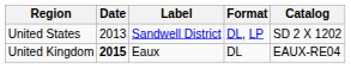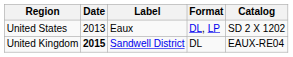United States | Label: Sandwell District -> Eaux
United Kingdom | Label: Eaux -> Sandwell District
